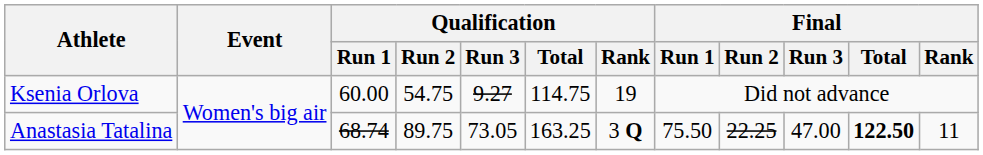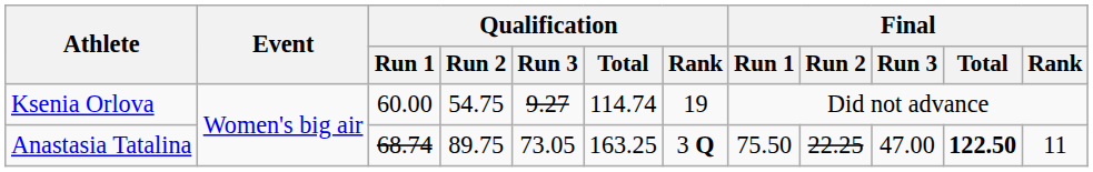Ksenia Orlova | Qualification / Total: 114.75 -> 114.74
